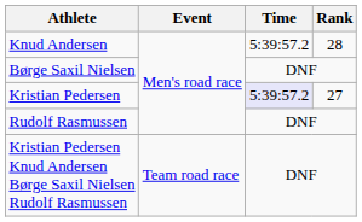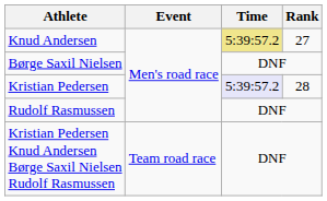Knud Andersen | Time: no background -> khaki background
Knud Andersen | Rank: 28 -> 27
Kristian Pedersen | Rank: 27 -> 28
